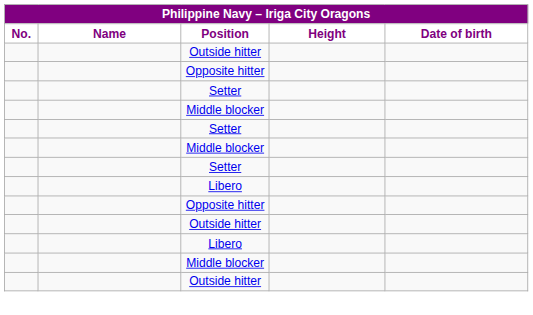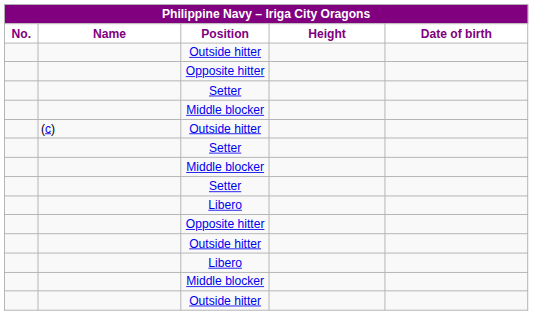+ row: (c) | Outside hitter
